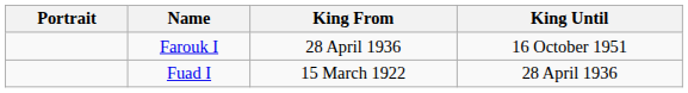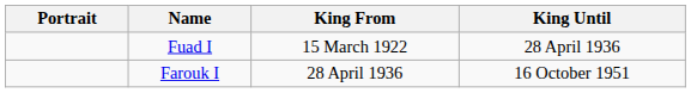rows swapped: Fuad I <-> Farouk I
